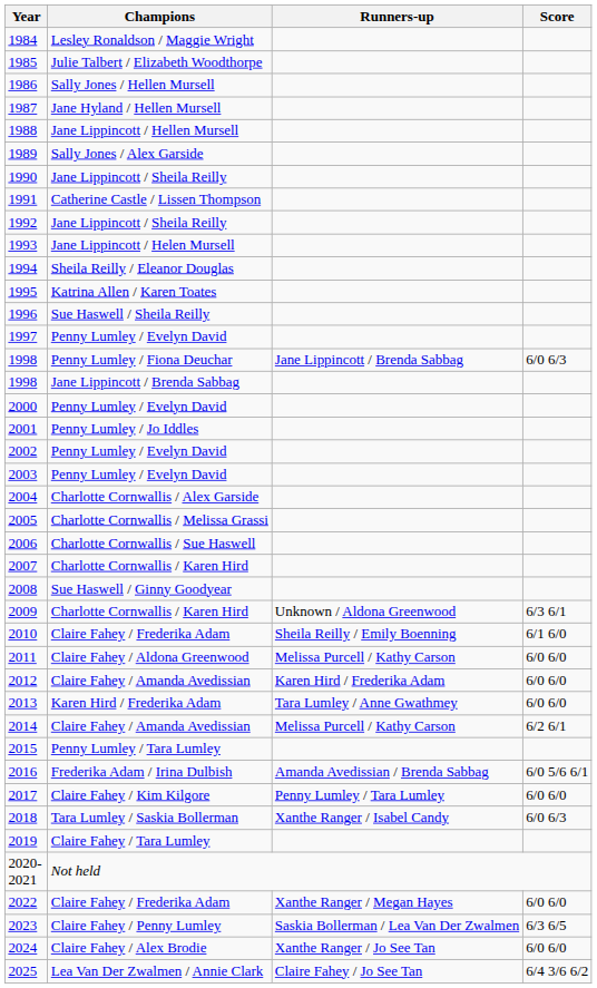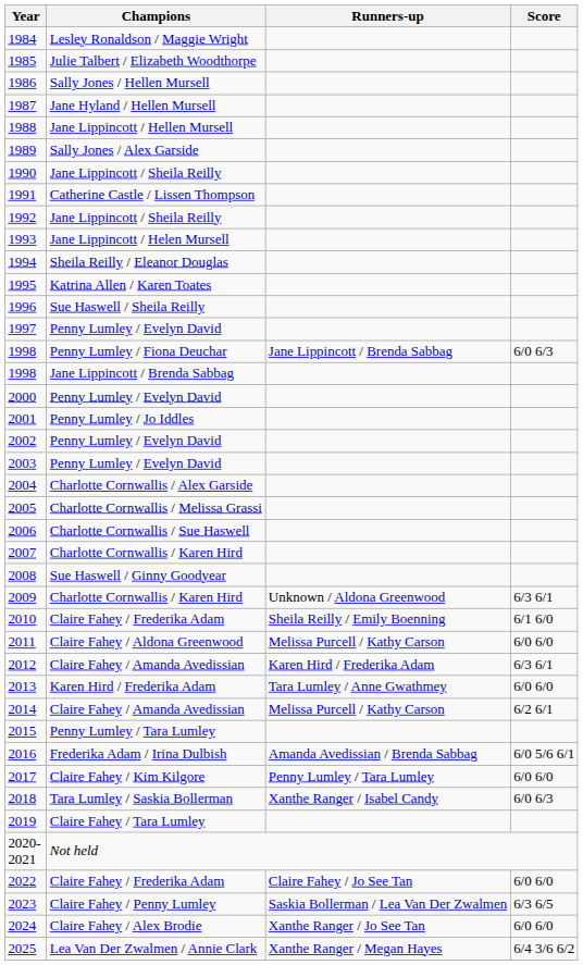2012 | Score: 6/0 6/0 -> 6/3 6/1
2022 | Runners-up: Xanthe Ranger / Megan Hayes -> Claire Fahey / Jo See Tan
2025 | Runners-up: Claire Fahey / Jo See Tan -> Xanthe Ranger / Megan Hayes
